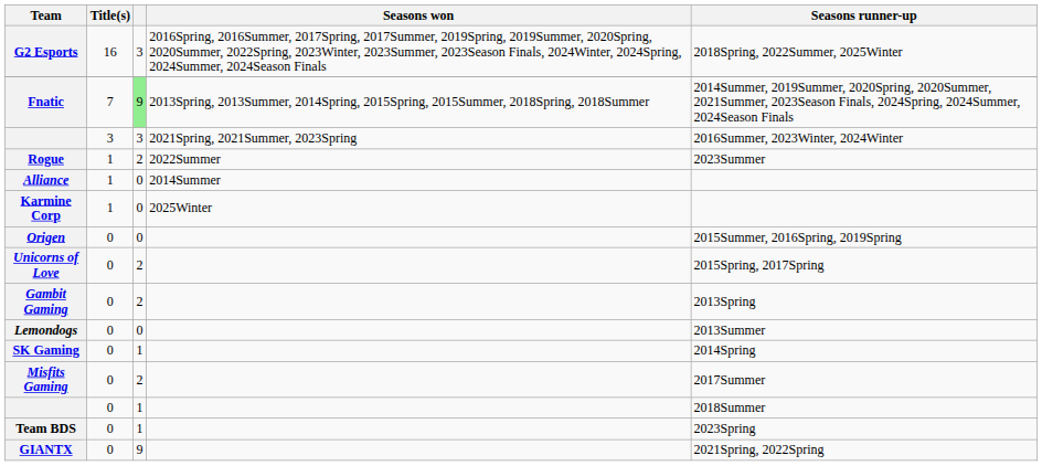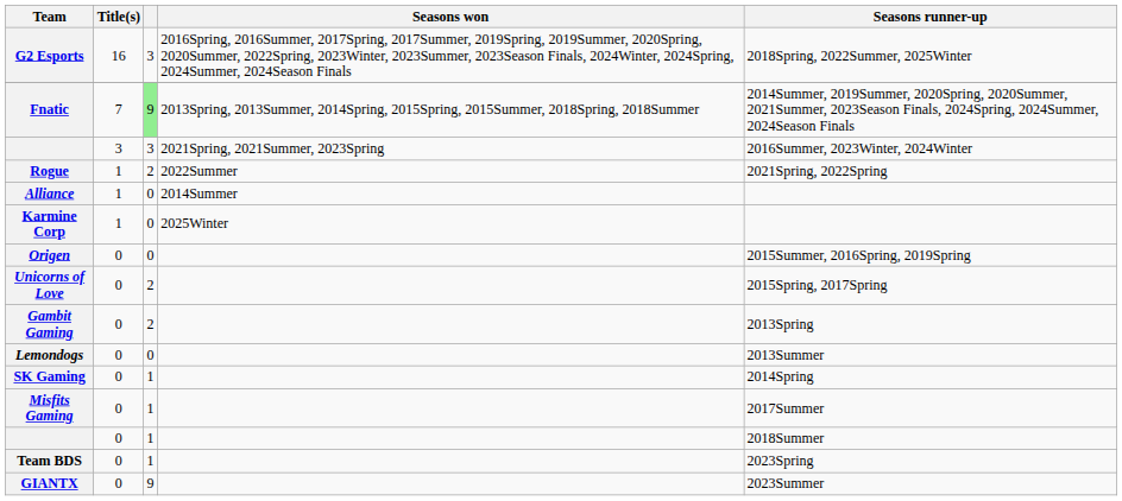Rogue | Seasons runner-up: 2023Summer -> 2021Spring, 2022Spring
Misfits Gaming | column 3: 2 -> 1
GIANTX | Seasons runner-up: 2021Spring, 2022Spring -> 2023Summer
